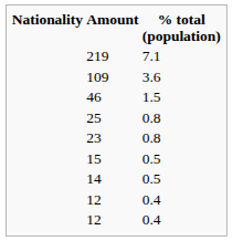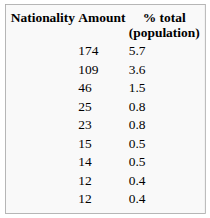- row: 219 | 7.1
+ row: 174 | 5.7
